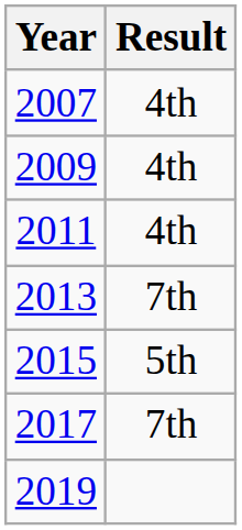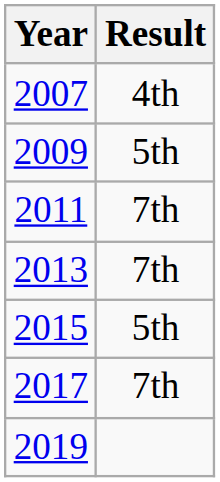2009 | Result: 4th -> 5th
2011 | Result: 4th -> 7th
